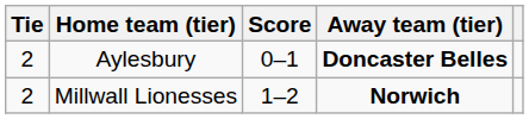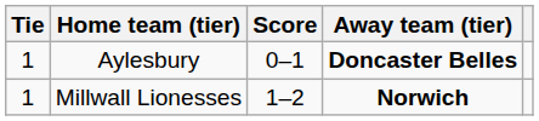Aylesbury | Tie: 2 -> 1
Millwall Lionesses | Tie: 2 -> 1
